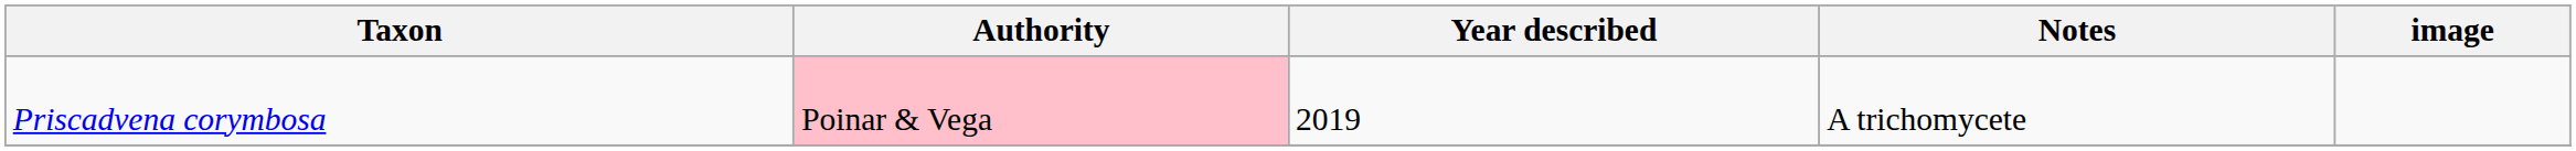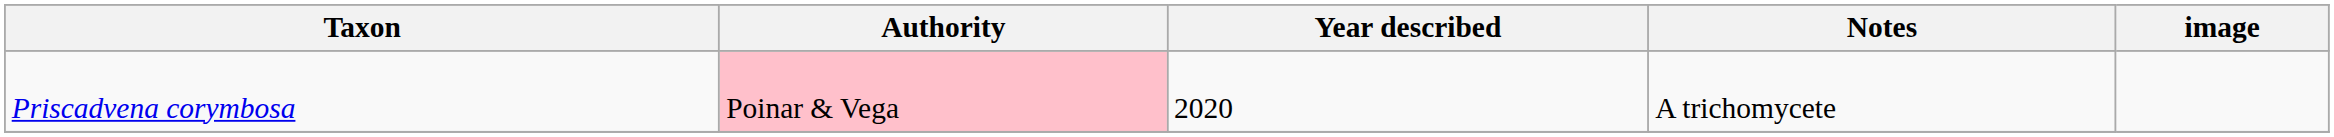Priscadvena corymbosa | Year described: 2019 -> 2020
